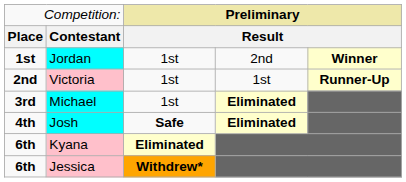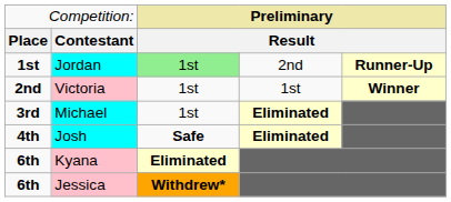Jordan | column 3: no background -> lightgreen background
Jordan | column 5: Winner -> Runner-Up
Victoria | column 5: Runner-Up -> Winner
